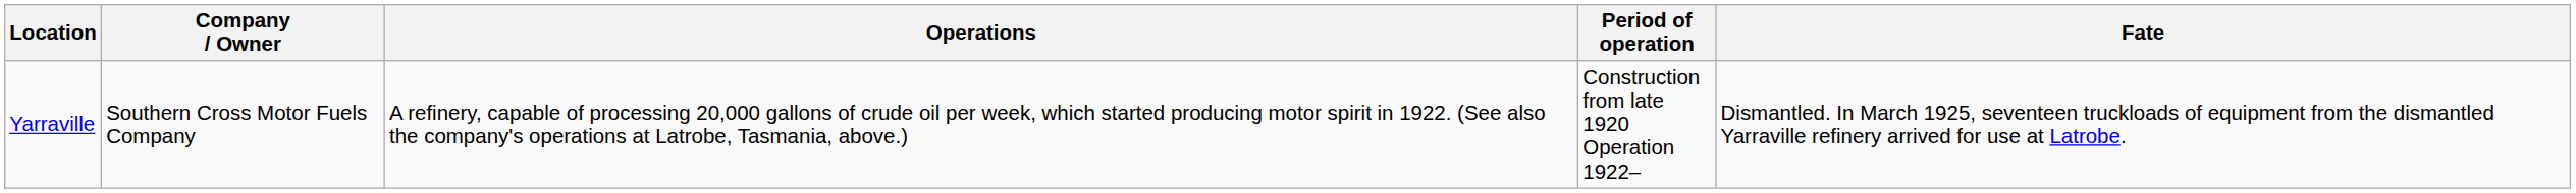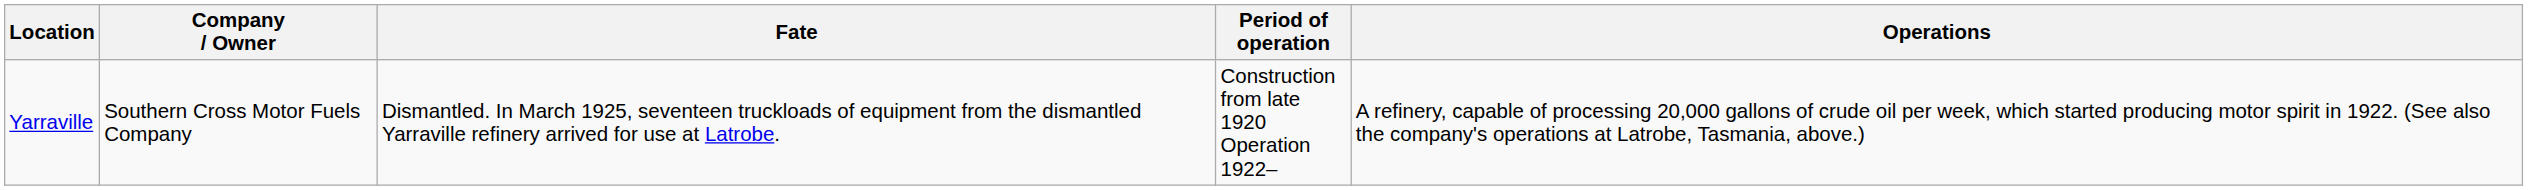columns swapped: Operations <-> Fate
